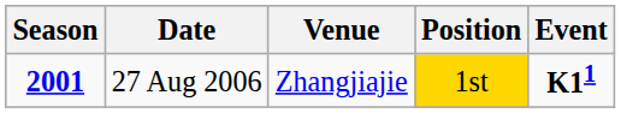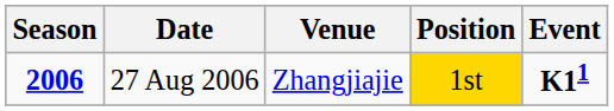27 Aug 2006 | Season: 2001 -> 2006
